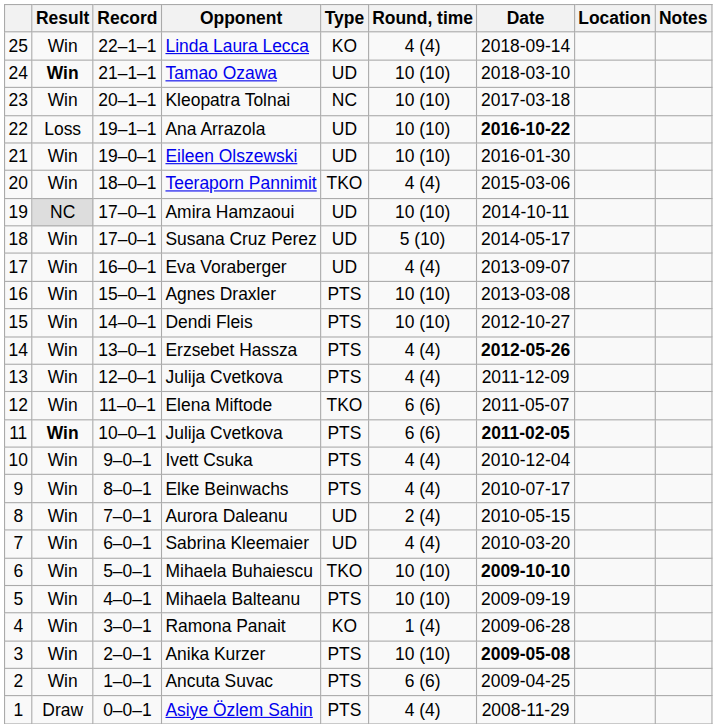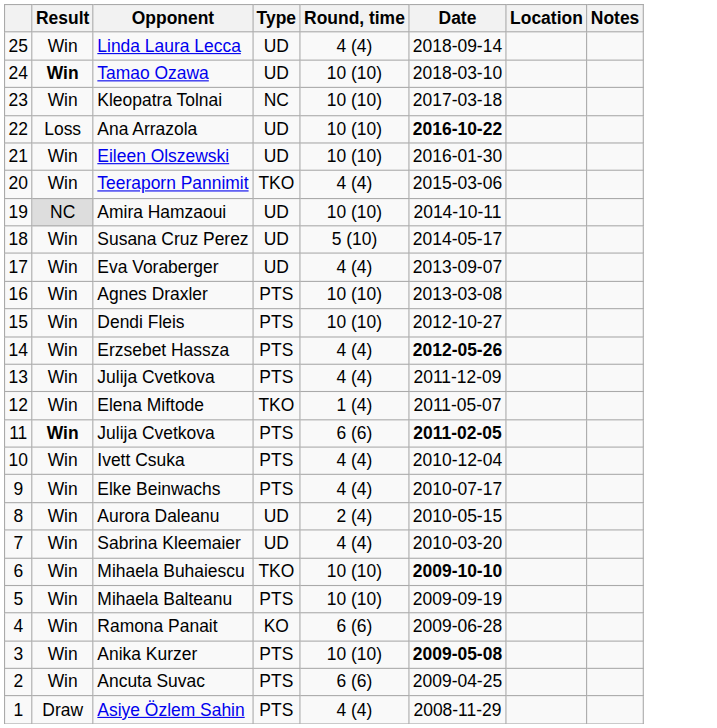- column: Record | 22–1–1 | 21–1–1 | 20–1–1 | 19–1–1 | 19–0–1 | 18–0–1 | 17–0–1 | 17–0–1 | 16–0–1 | 15–0–1 | 14–0–1 | 13–0–1 | 12–0–1 | 11–0–1 | 10–0–1 | 9–0–1 | 8–0–1 | 7–0–1 | 6–0–1 | 5–0–1 | 4–0–1 | 3–0–1 | 2–0–1 | 1–0–1 | 0–0–1
Linda Laura Lecca | Type: KO -> UD
Elena Miftode | Round, time: 6 (6) -> 1 (4)
Ramona Panait | Round, time: 1 (4) -> 6 (6)
